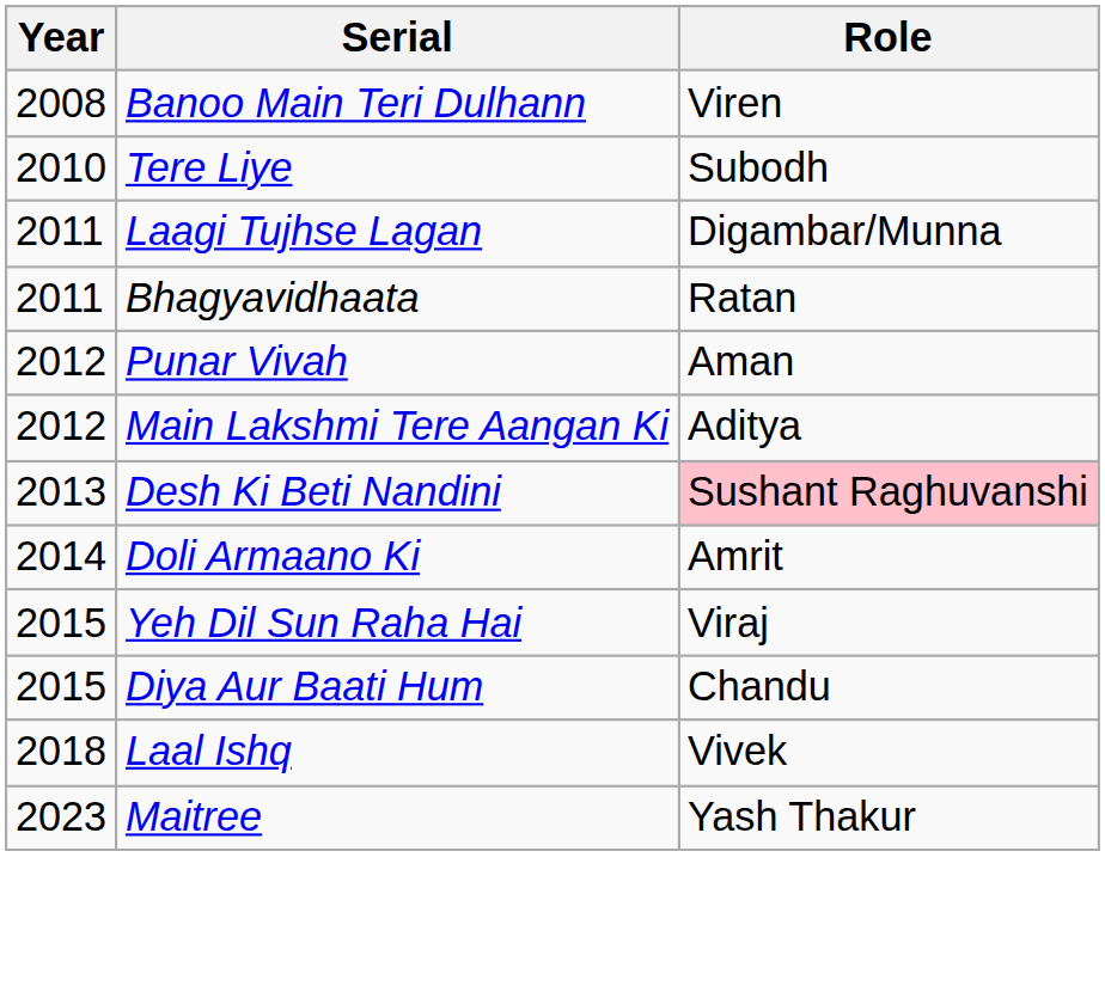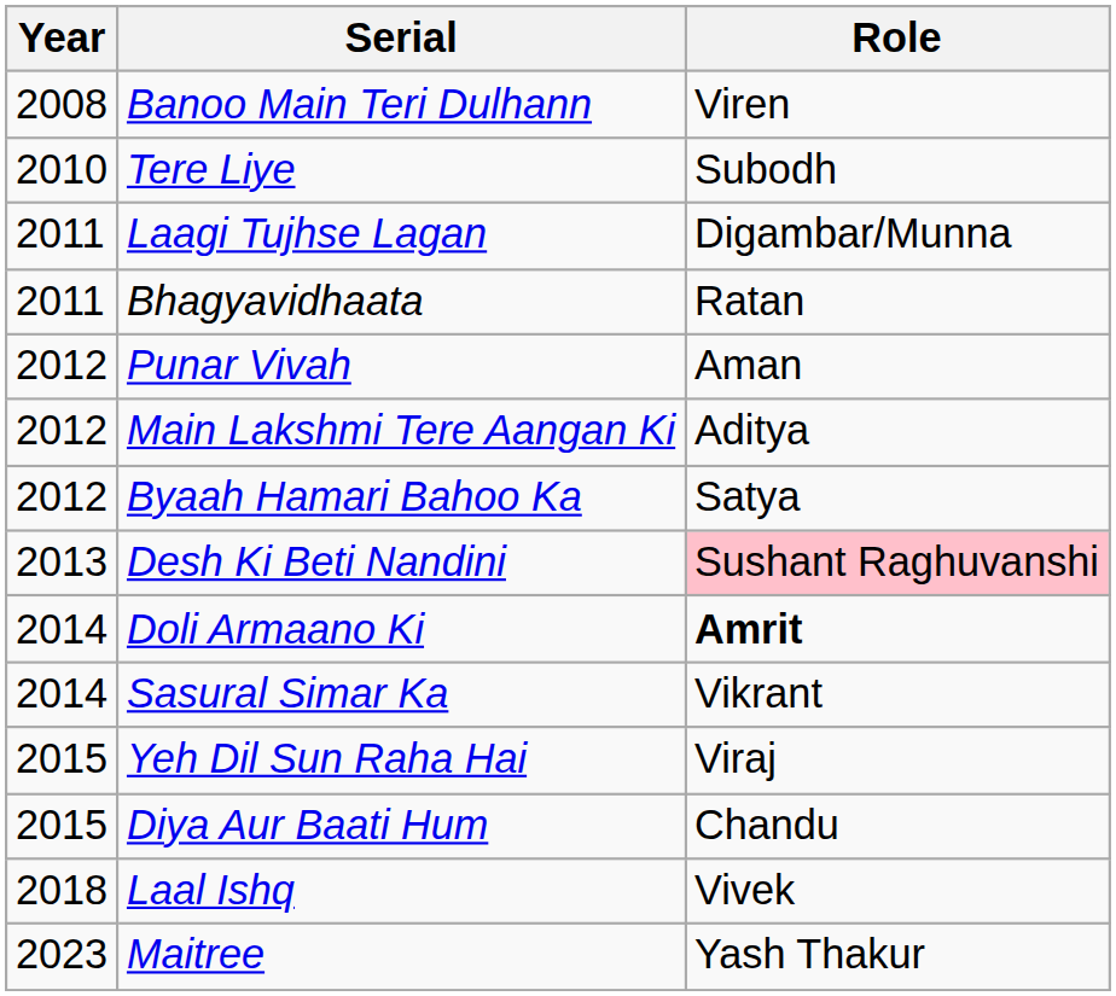+ row: 2012 | Byaah Hamari Bahoo Ka | Satya
Doli Armaano Ki | Role: normal -> bold
+ row: 2014 | Sasural Simar Ka | Vikrant
